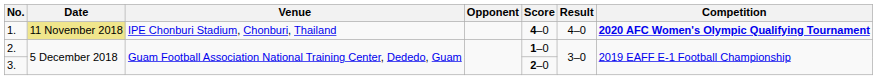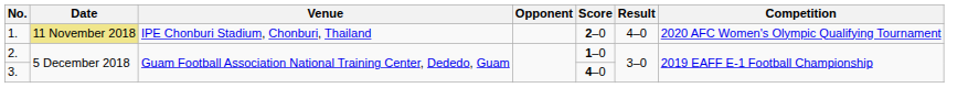1. | Score: 4–0 -> 2–0
1. | Competition: bold -> normal
3. | Score: 2–0 -> 4–0
